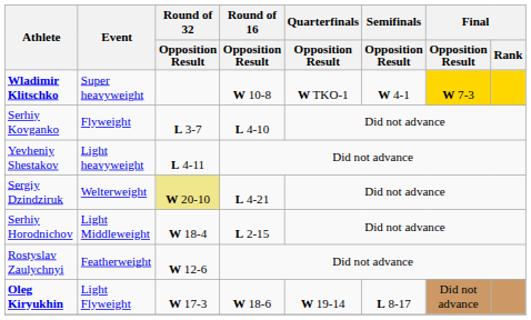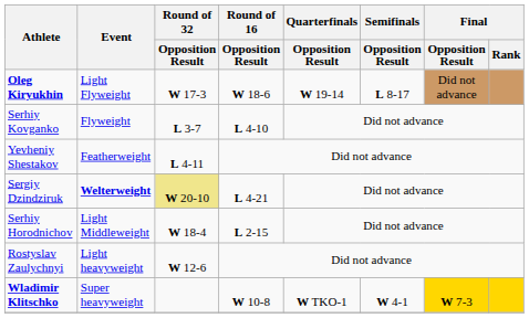rows swapped: Oleg Kiryukhin <-> Wladimir Klitschko
Yevheniy Shestakov | Event: Light heavyweight -> Featherweight
Sergiy Dzindziruk | Event: normal -> bold
Rostyslav Zaulychnyi | Event: Featherweight -> Light heavyweight
